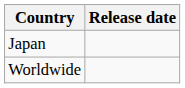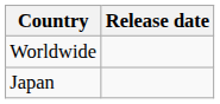rows swapped: Japan <-> Worldwide
